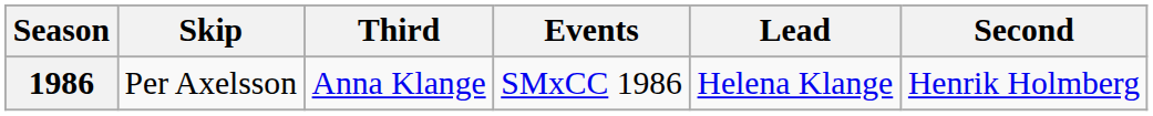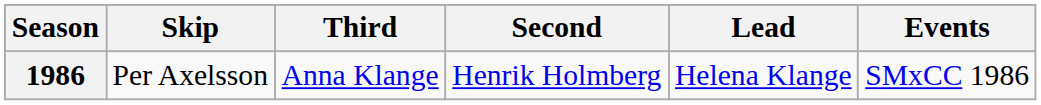columns swapped: Second <-> Events
